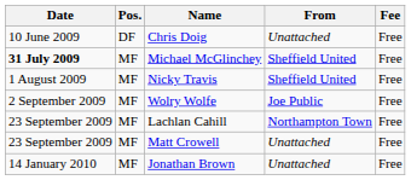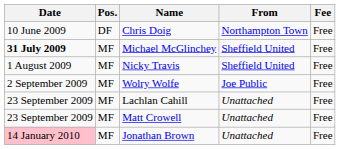Chris Doig | From: Unattached -> Northampton Town
Lachlan Cahill | From: Northampton Town -> Unattached
Jonathan Brown | Date: no background -> pink background
